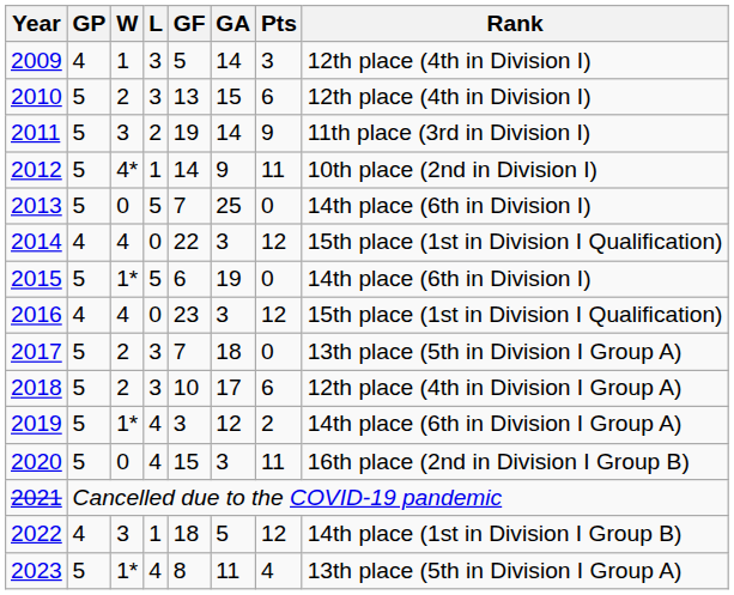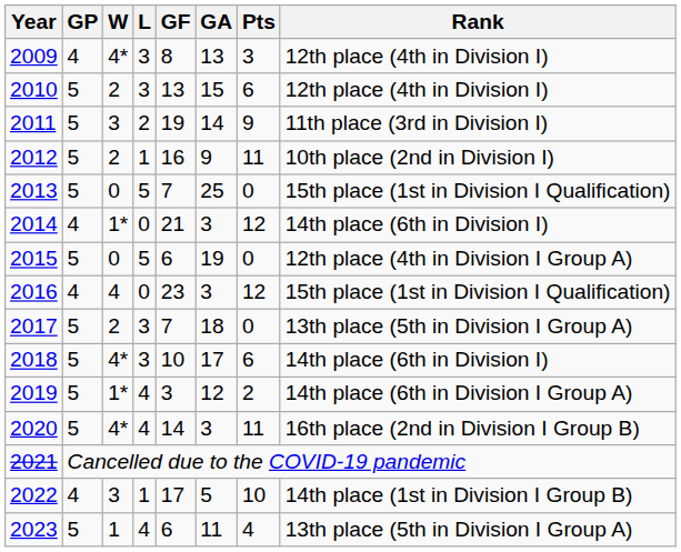2009 | W: 1 -> 4*
2009 | GF: 5 -> 8
2009 | GA: 14 -> 13
2012 | W: 4* -> 2
2012 | GF: 14 -> 16
2013 | Rank: 14th place (6th in Division I) -> 15th place (1st in Division I Qualification)
2014 | W: 4 -> 1*
2014 | GF: 22 -> 21
2014 | Rank: 15th place (1st in Division I Qualification) -> 14th place (6th in Division I)
2015 | W: 1* -> 0
2015 | Rank: 14th place (6th in Division I) -> 12th place (4th in Division I Group A)
2018 | W: 2 -> 4*
2018 | Rank: 12th place (4th in Division I Group A) -> 14th place (6th in Division I)
2020 | W: 0 -> 4*
2020 | GF: 15 -> 14
2022 | GF: 18 -> 17
2022 | Pts: 12 -> 10
2023 | W: 1* -> 1
2023 | GF: 8 -> 6
